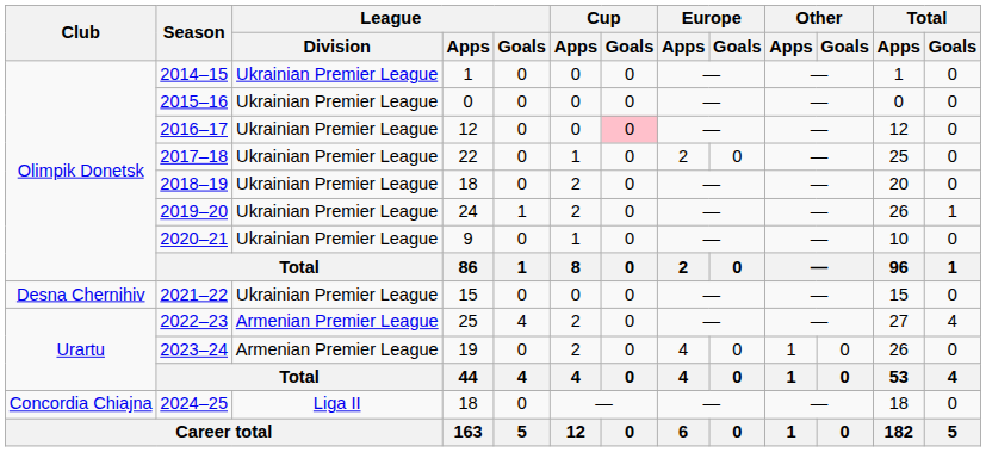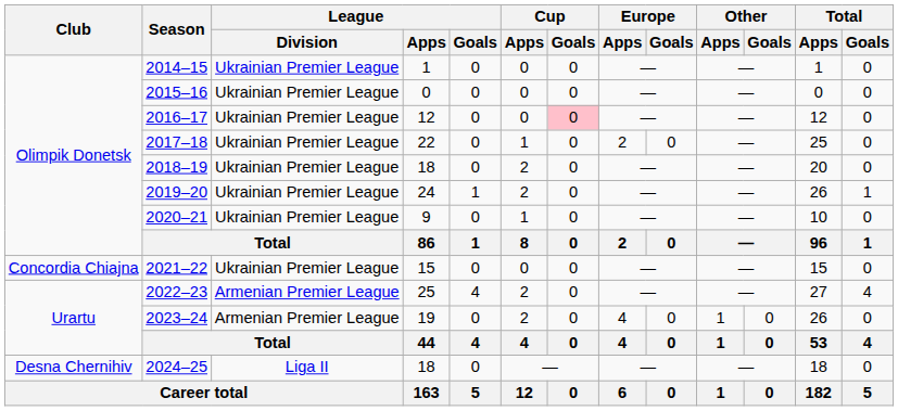2021–22 | Club: Desna Chernihiv -> Concordia Chiajna
2024–25 | Club: Concordia Chiajna -> Desna Chernihiv
